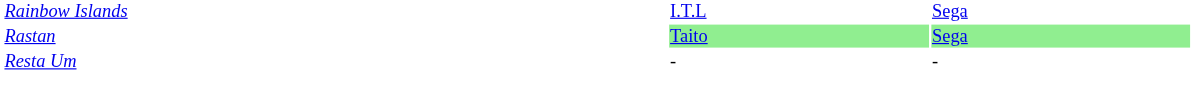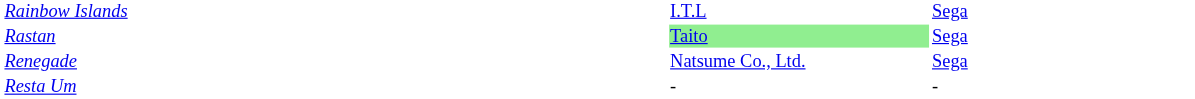Rastan | column 3: lightgreen background -> no background
+ row: Renegade | Natsume Co., Ltd. | Sega
